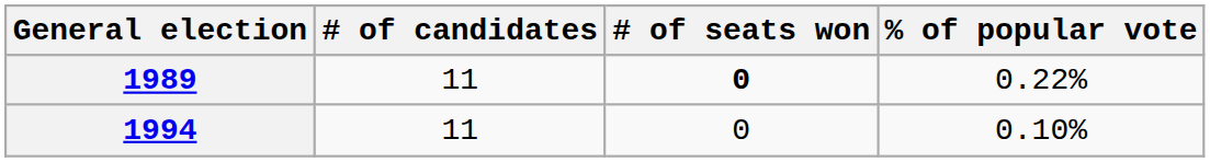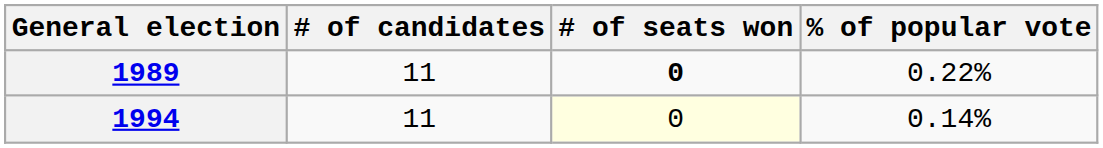1994 | # of seats won: no background -> lightyellow background
1994 | % of popular vote: 0.10% -> 0.14%
